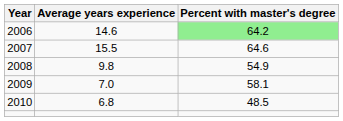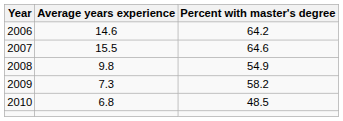2006 | Percent with master's degree: lightgreen background -> no background
2009 | Average years experience: 7.0 -> 7.3
2009 | Percent with master's degree: 58.1 -> 58.2
